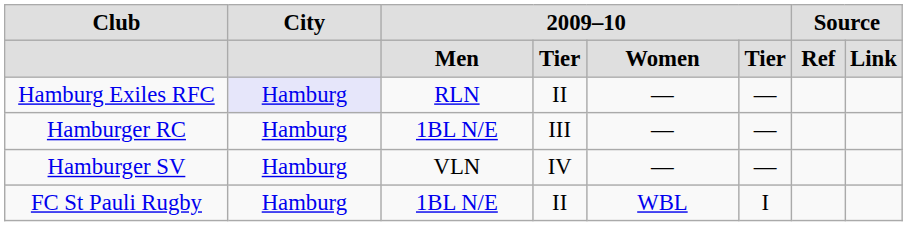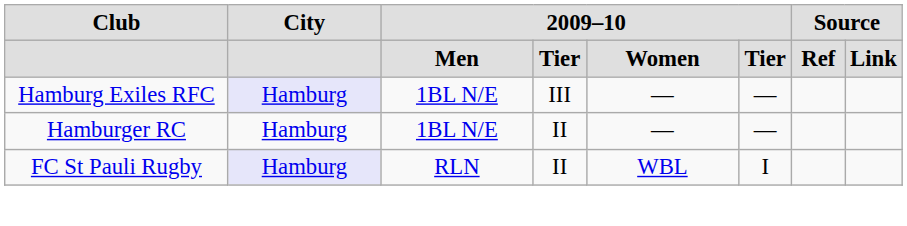Hamburg Exiles RFC | column 3: RLN -> 1BL N/E
Hamburg Exiles RFC | column 4: II -> III
Hamburger RC | column 4: III -> II
- row: Hamburger SV | Hamburg | VLN | IV | — | —
FC St Pauli Rugby | City: no background -> lavender background
FC St Pauli Rugby | column 3: 1BL N/E -> RLN
